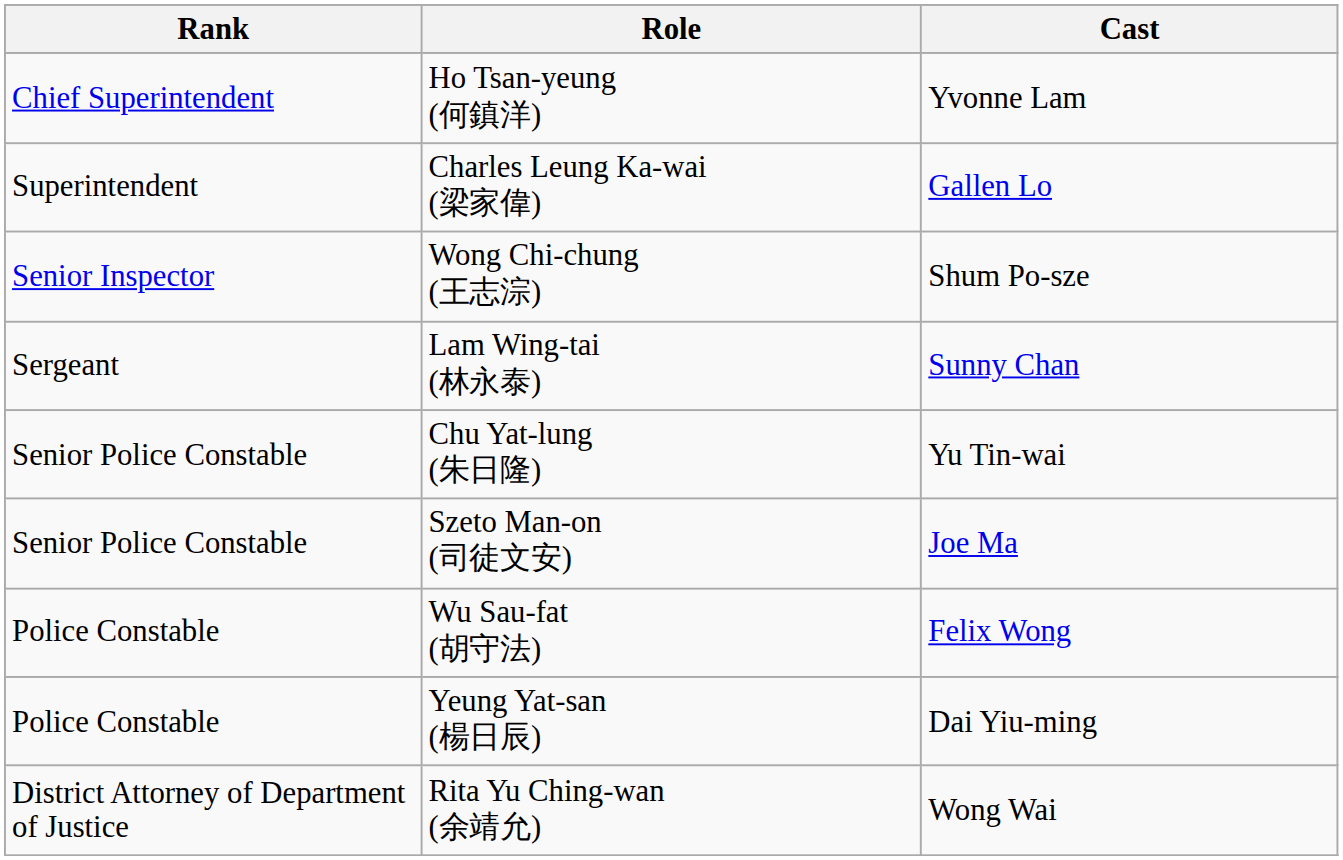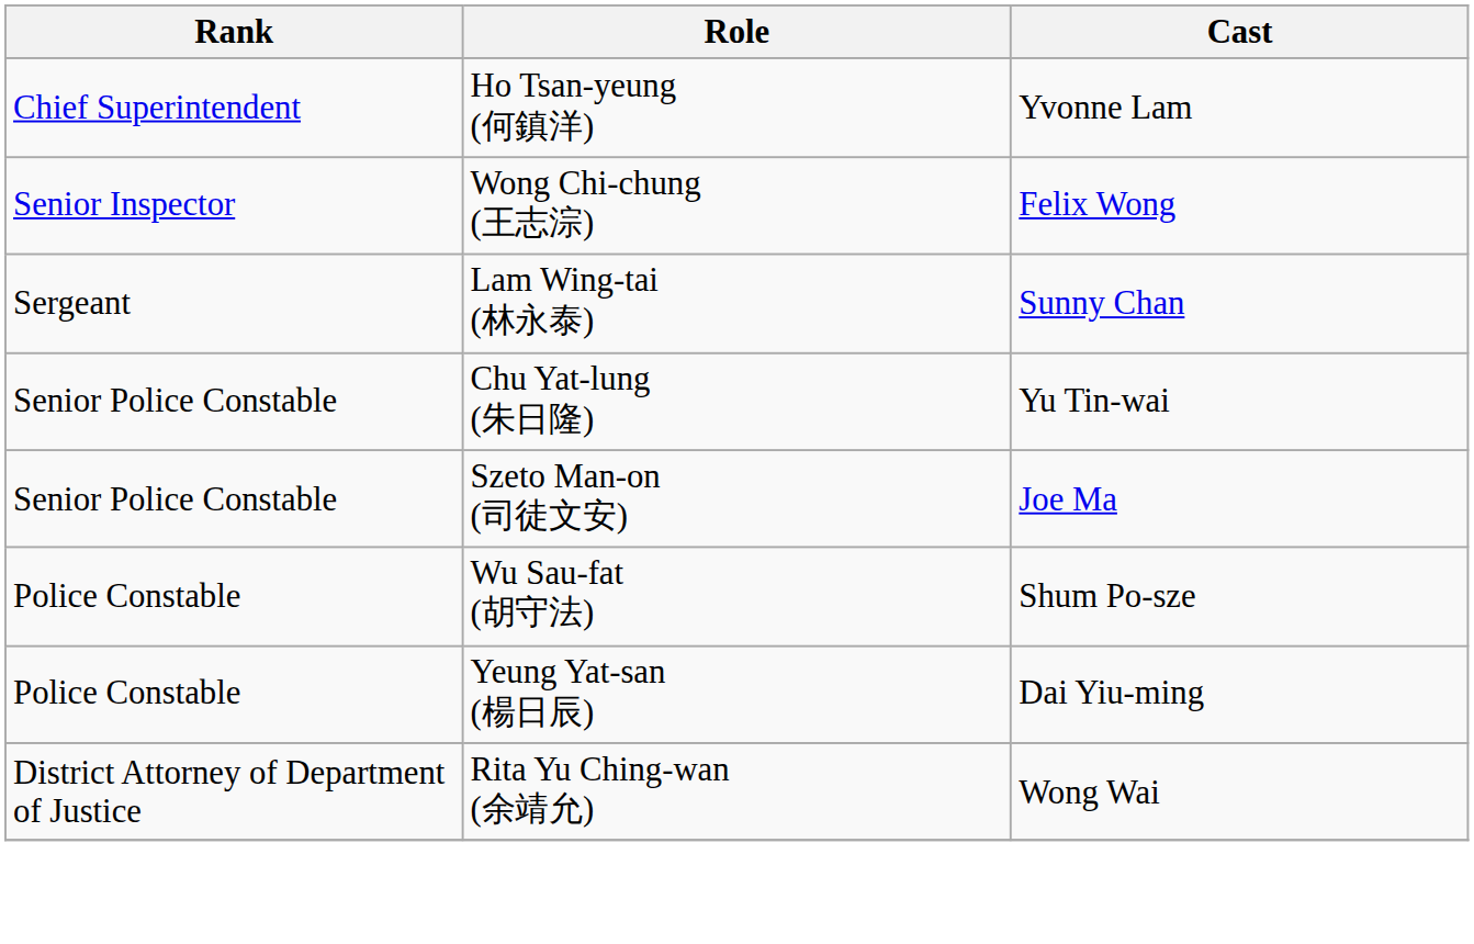- row: Superintendent | Charles Leung Ka-wai (梁家偉) | Gallen Lo
Wong Chi-chung (王志淙) | Cast: Shum Po-sze -> Felix Wong
Wu Sau-fat (胡守法) | Cast: Felix Wong -> Shum Po-sze
